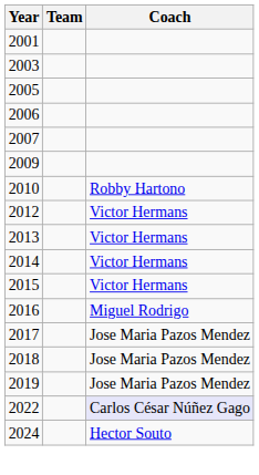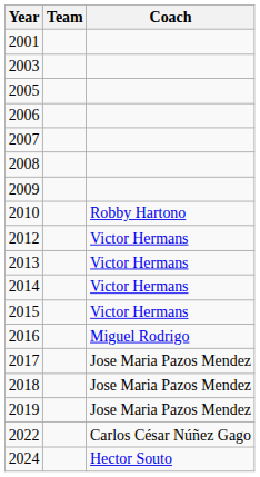+ row: 2008
2022 | Coach: lavender background -> no background
